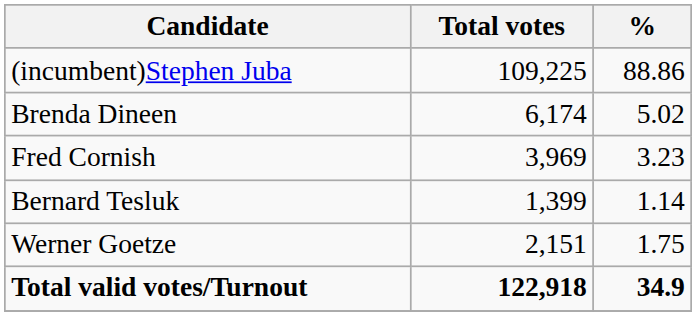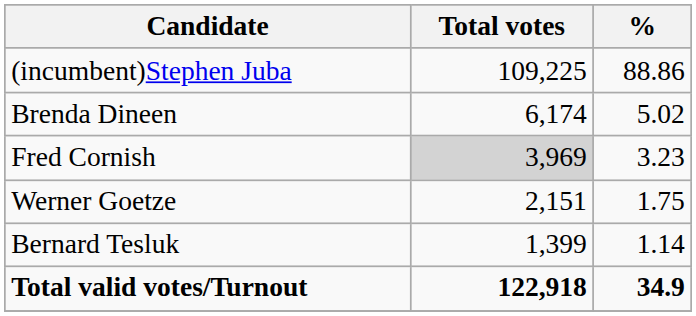Fred Cornish | Total votes: no background -> lightgrey background
rows swapped: Werner Goetze <-> Bernard Tesluk
